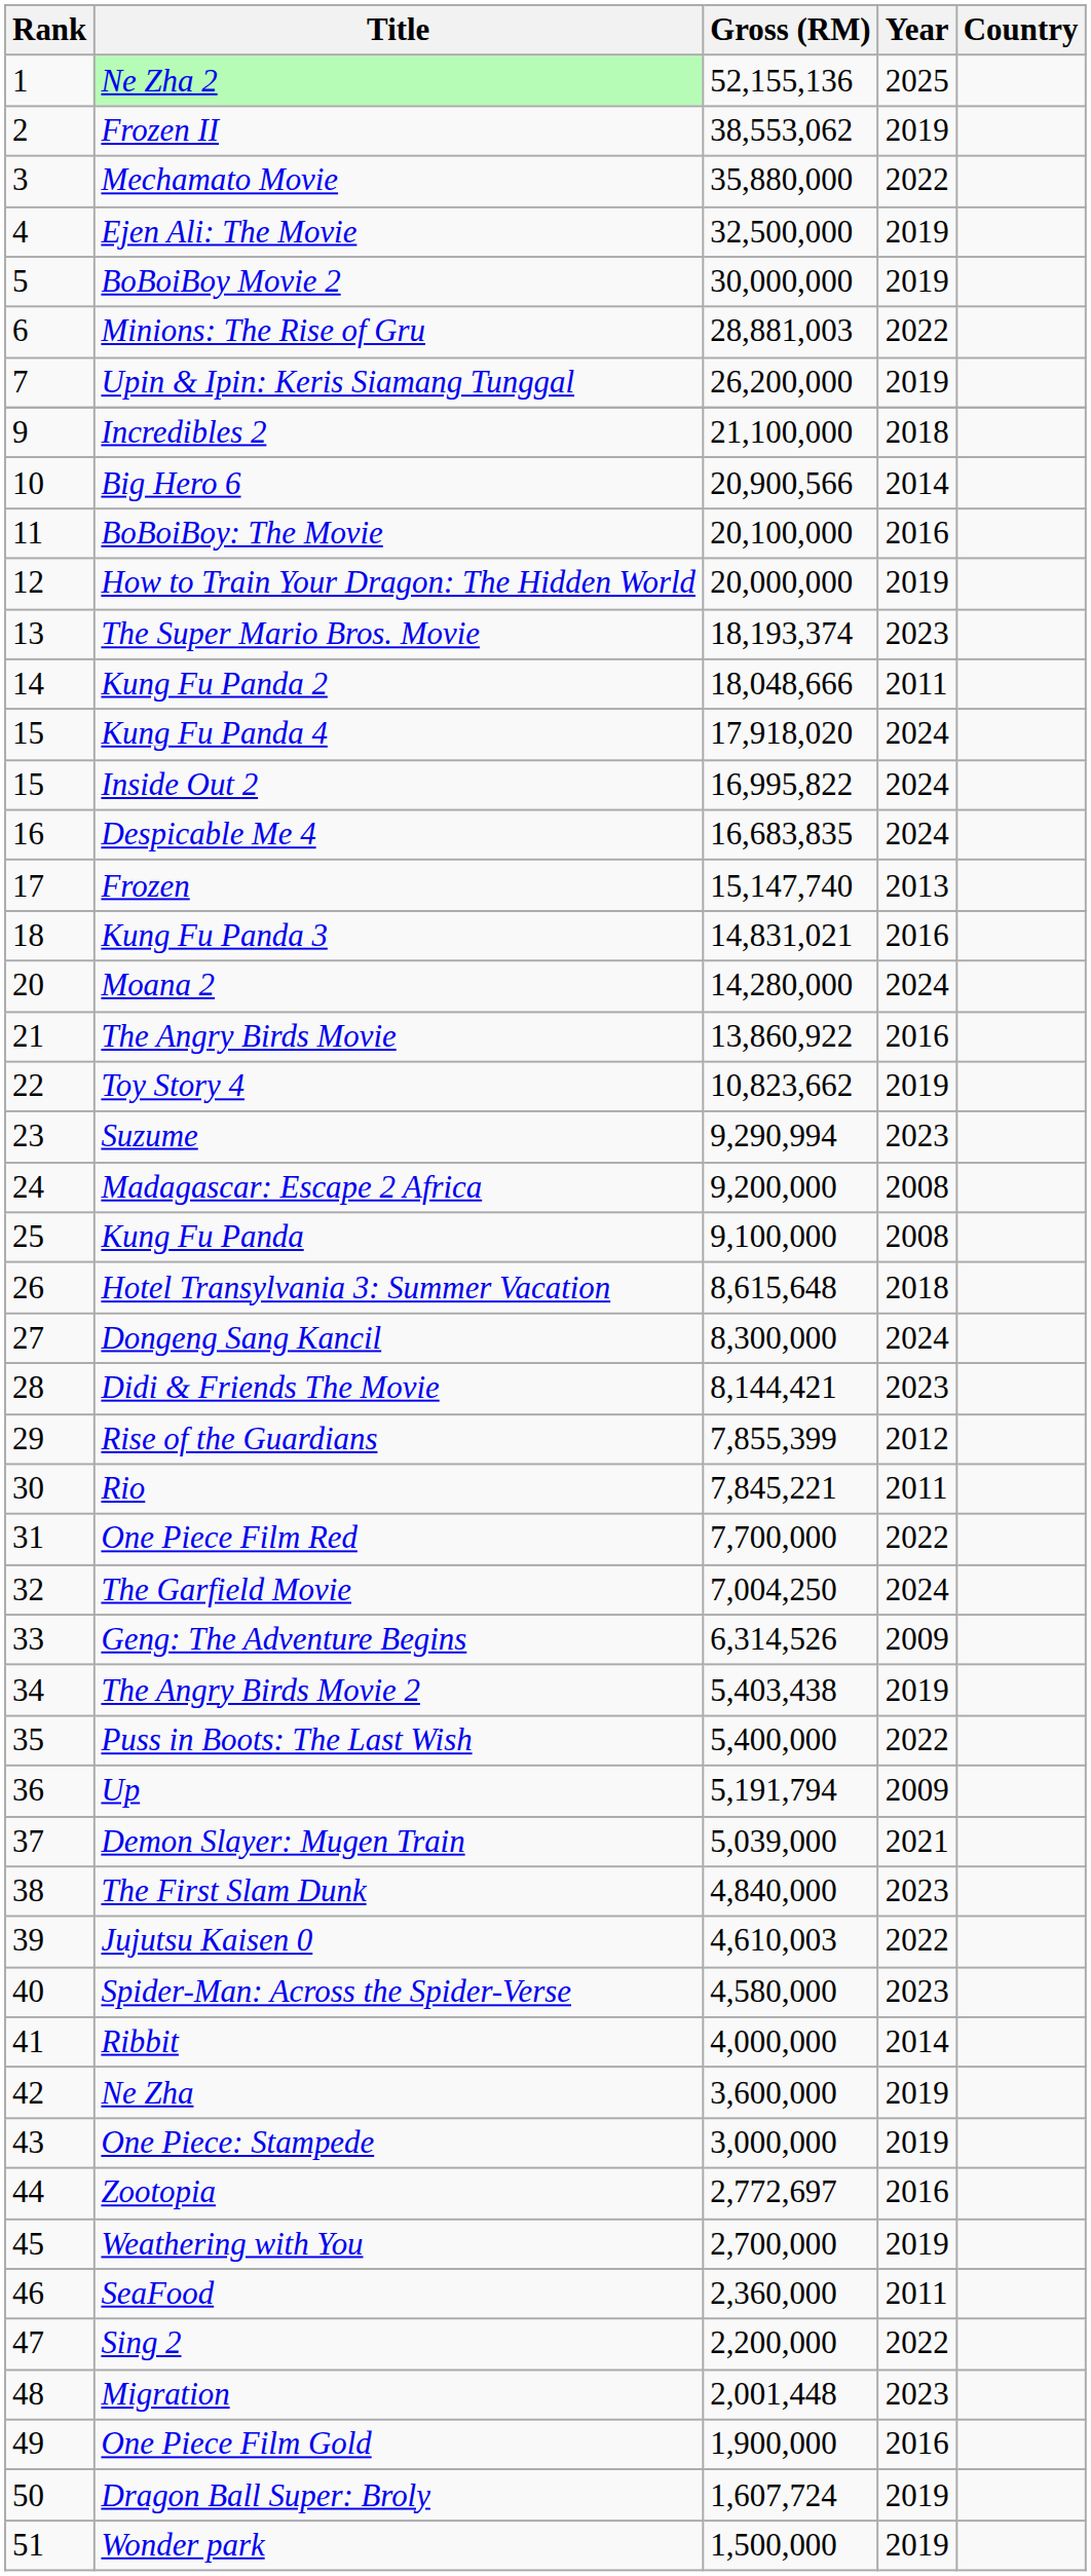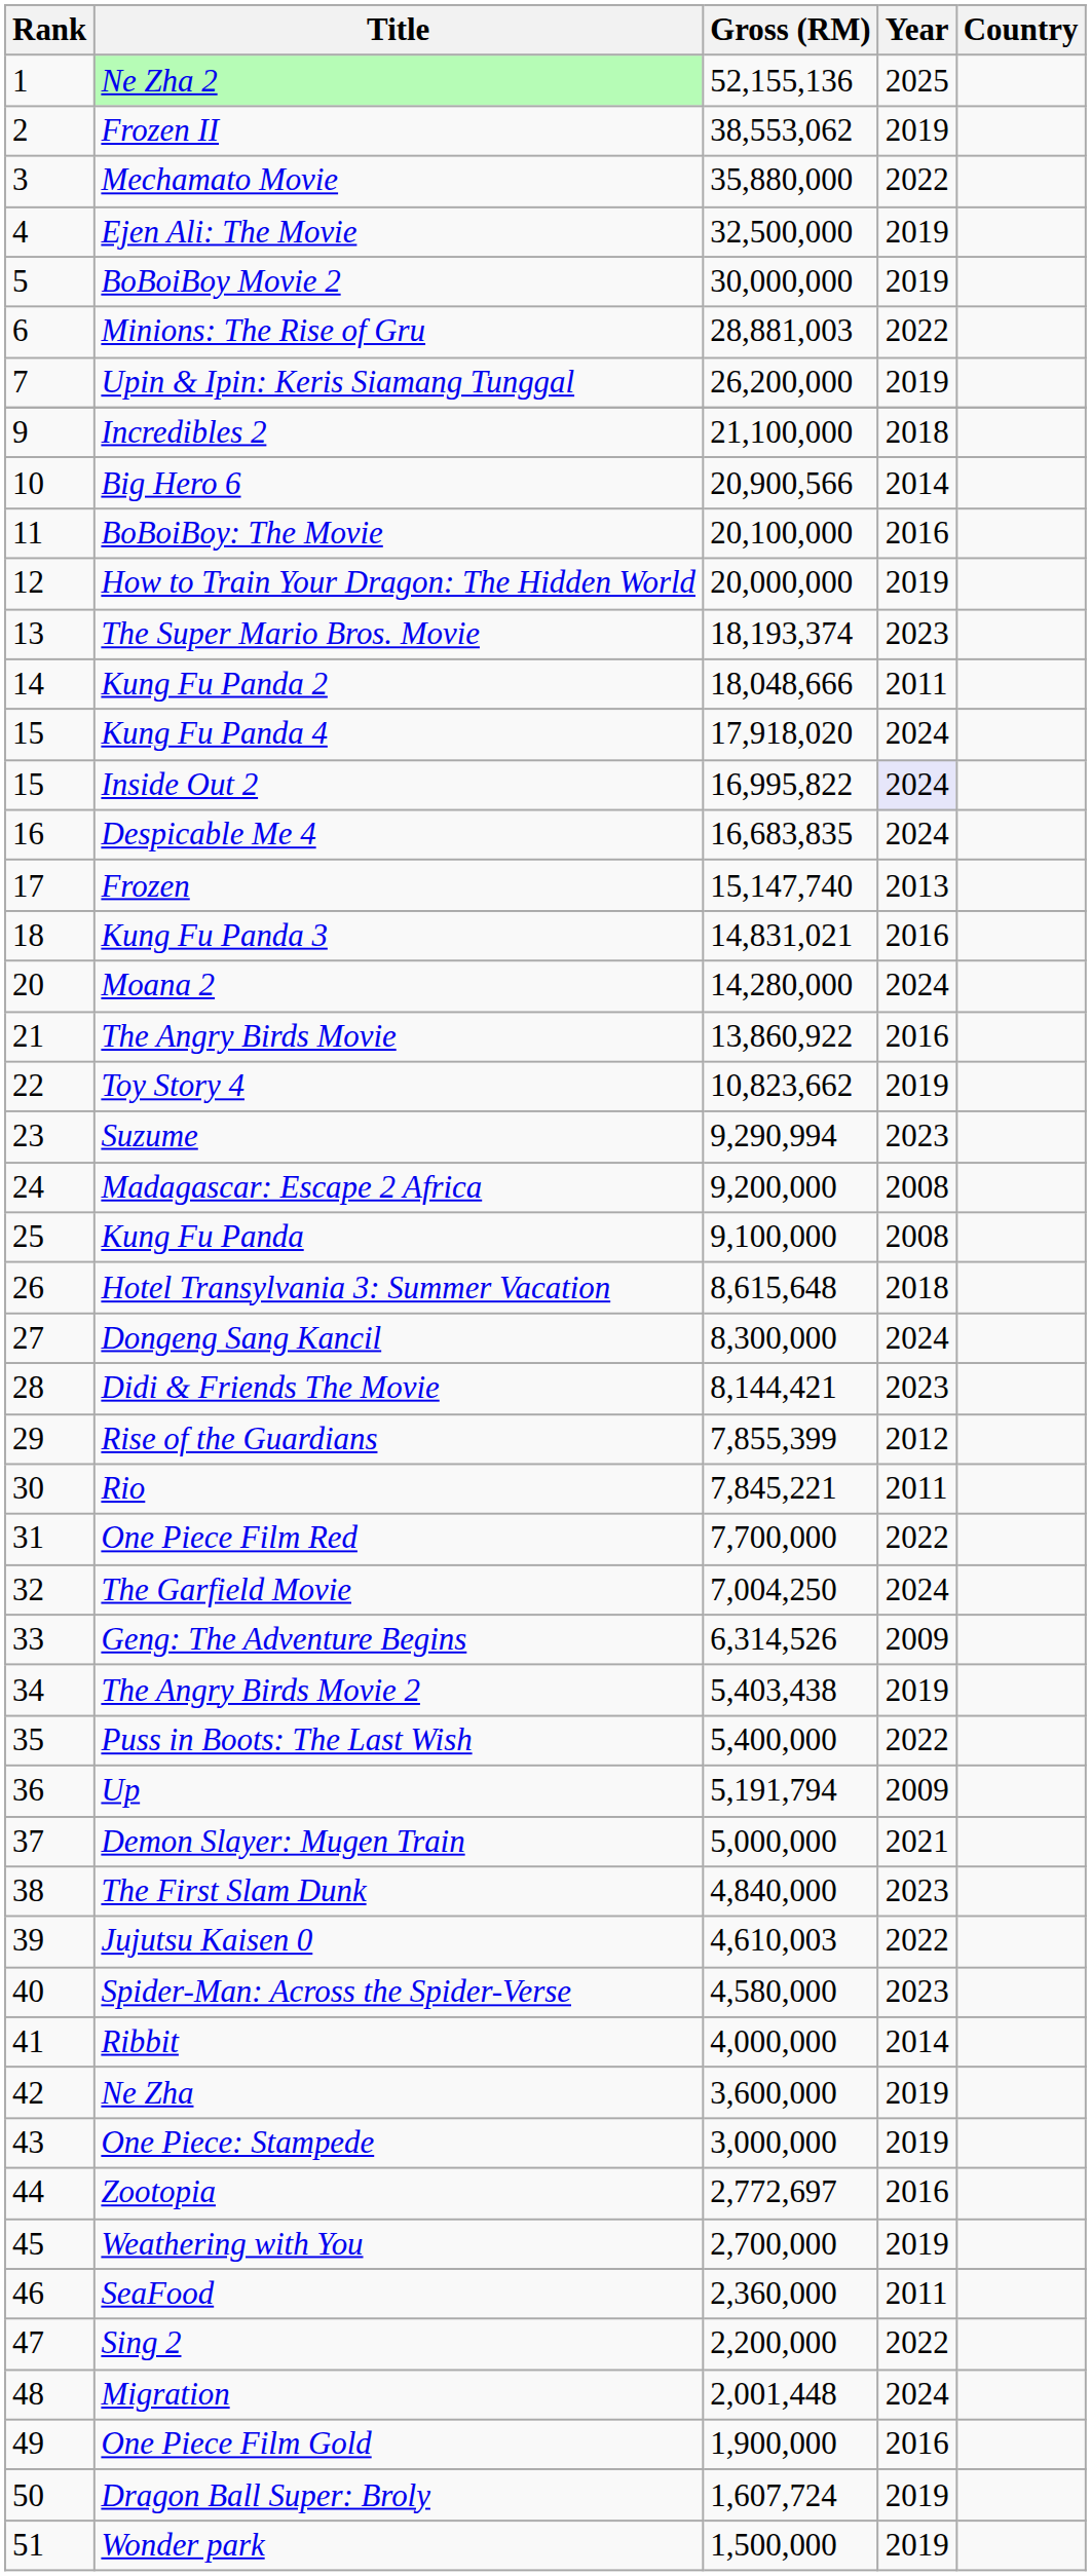Inside Out 2 | Year: no background -> lavender background
Demon Slayer: Mugen Train | Gross (RM): 5,039,000 -> 5,000,000
Migration | Year: 2023 -> 2024
